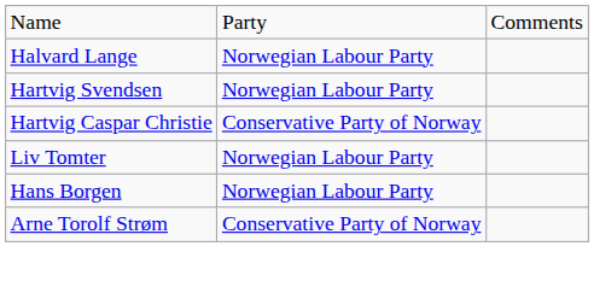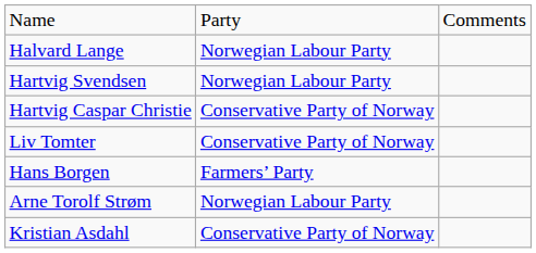Liv Tomter | column 2: Norwegian Labour Party -> Conservative Party of Norway
Hans Borgen | column 2: Norwegian Labour Party -> Farmers’ Party
Arne Torolf Strøm | column 2: Conservative Party of Norway -> Norwegian Labour Party
+ row: Kristian Asdahl | Conservative Party of Norway
